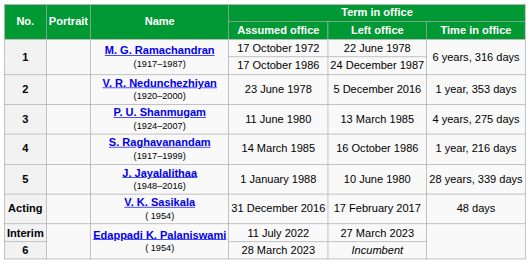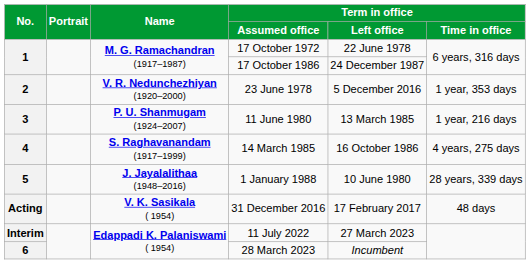11 June 1980 | Term in office / Time in office: 4 years, 275 days -> 1 year, 216 days
14 March 1985 | Term in office / Time in office: 1 year, 216 days -> 4 years, 275 days
